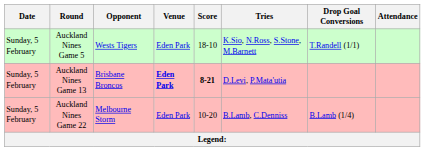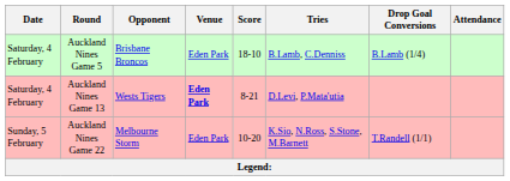Auckland Nines Game 5 | Date: Sunday, 5 February -> Saturday, 4 February
Auckland Nines Game 5 | Opponent: Wests Tigers -> Brisbane Broncos
Auckland Nines Game 5 | Tries: K.Sio, N.Ross, S.Stone, M.Barnett -> B.Lamb, C.Denniss
Auckland Nines Game 5 | Drop Goal Conversions: T.Randell (1/1) -> B.Lamb (1/4)
Auckland Nines Game 13 | Date: Sunday, 5 February -> Saturday, 4 February
Auckland Nines Game 13 | Opponent: Brisbane Broncos -> Wests Tigers
Auckland Nines Game 13 | Score: bold -> normal
Auckland Nines Game 22 | Tries: B.Lamb, C.Denniss -> K.Sio, N.Ross, S.Stone, M.Barnett
Auckland Nines Game 22 | Drop Goal Conversions: B.Lamb (1/4) -> T.Randell (1/1)
